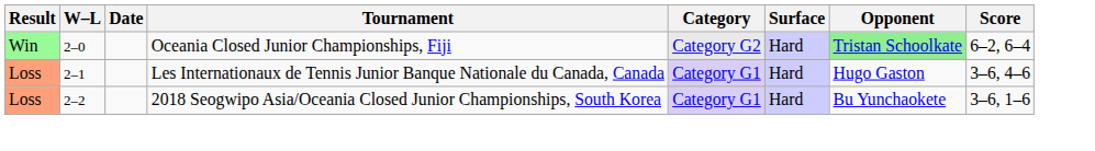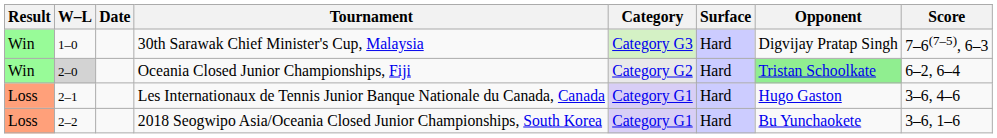+ row: Win | 1–0 | 30th Sarawak Chief Minister's Cup, Malaysia | Category G3 | Hard | Digvijay Pratap Singh | 7–6(7–5), 6–3
Oceania Closed Junior Championships, Fiji | W–L: no background -> lightgrey background
